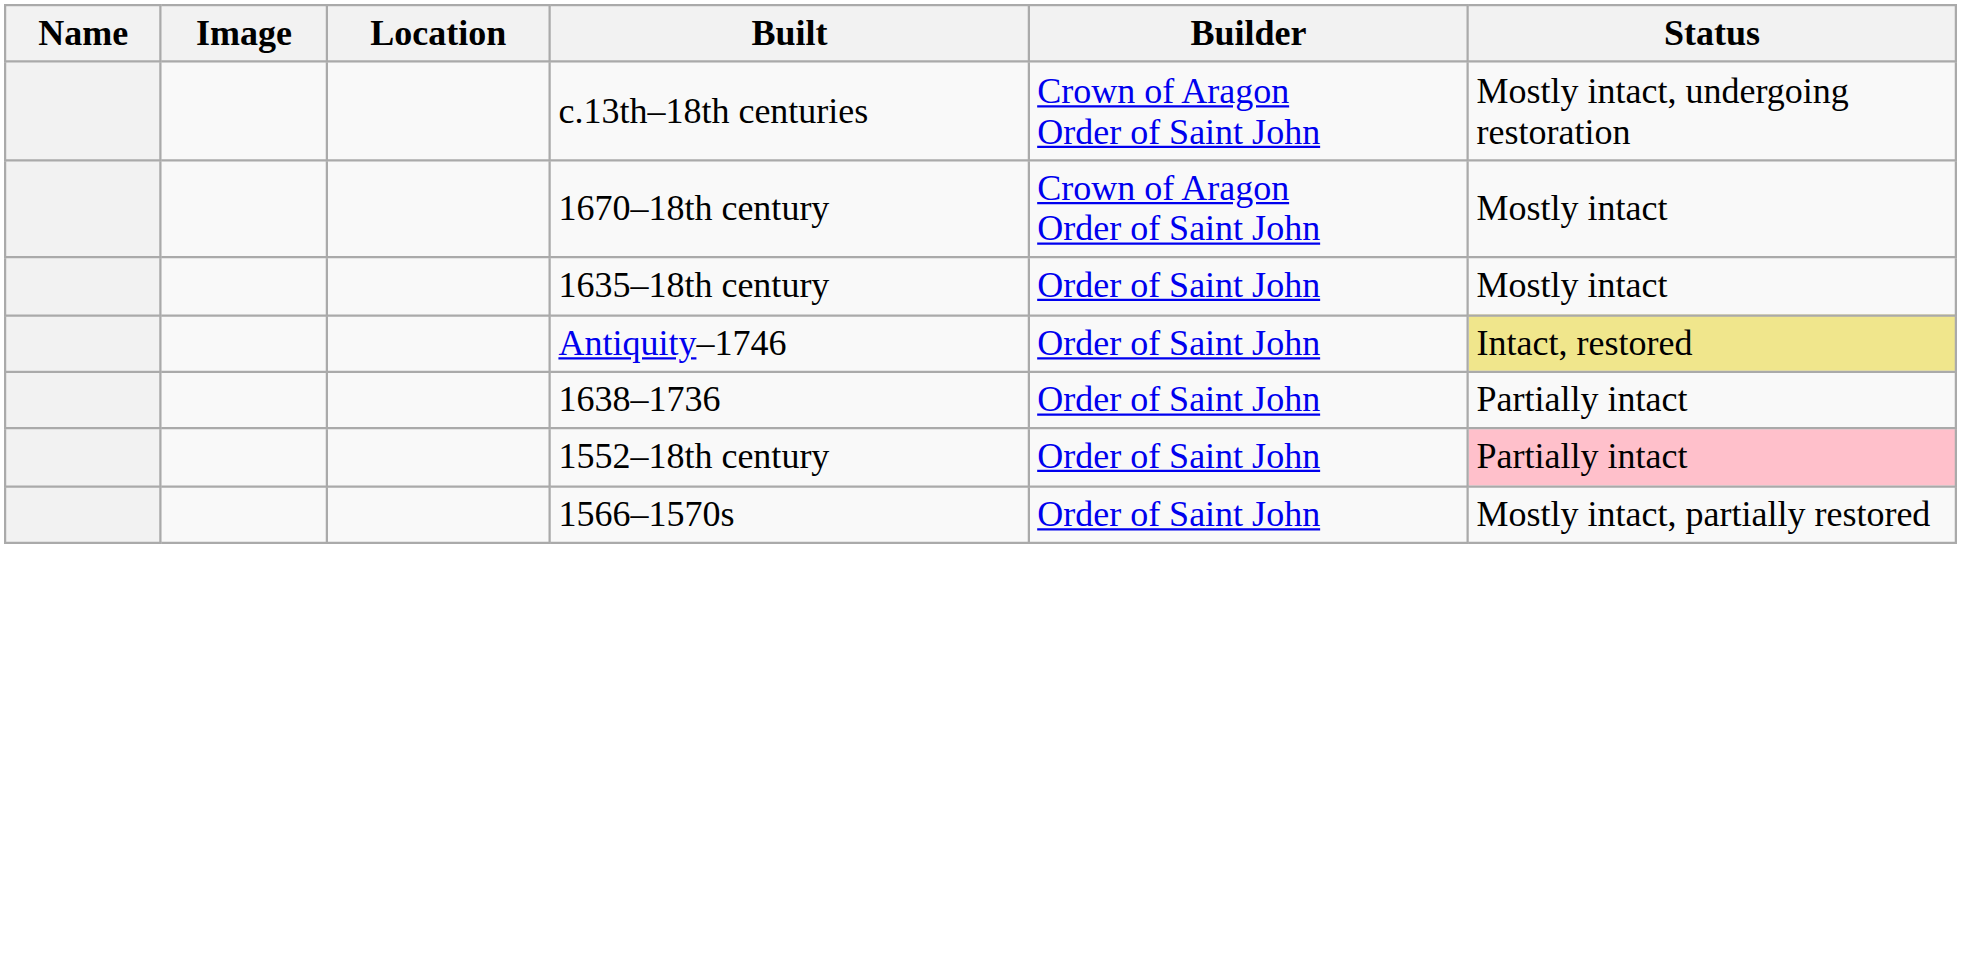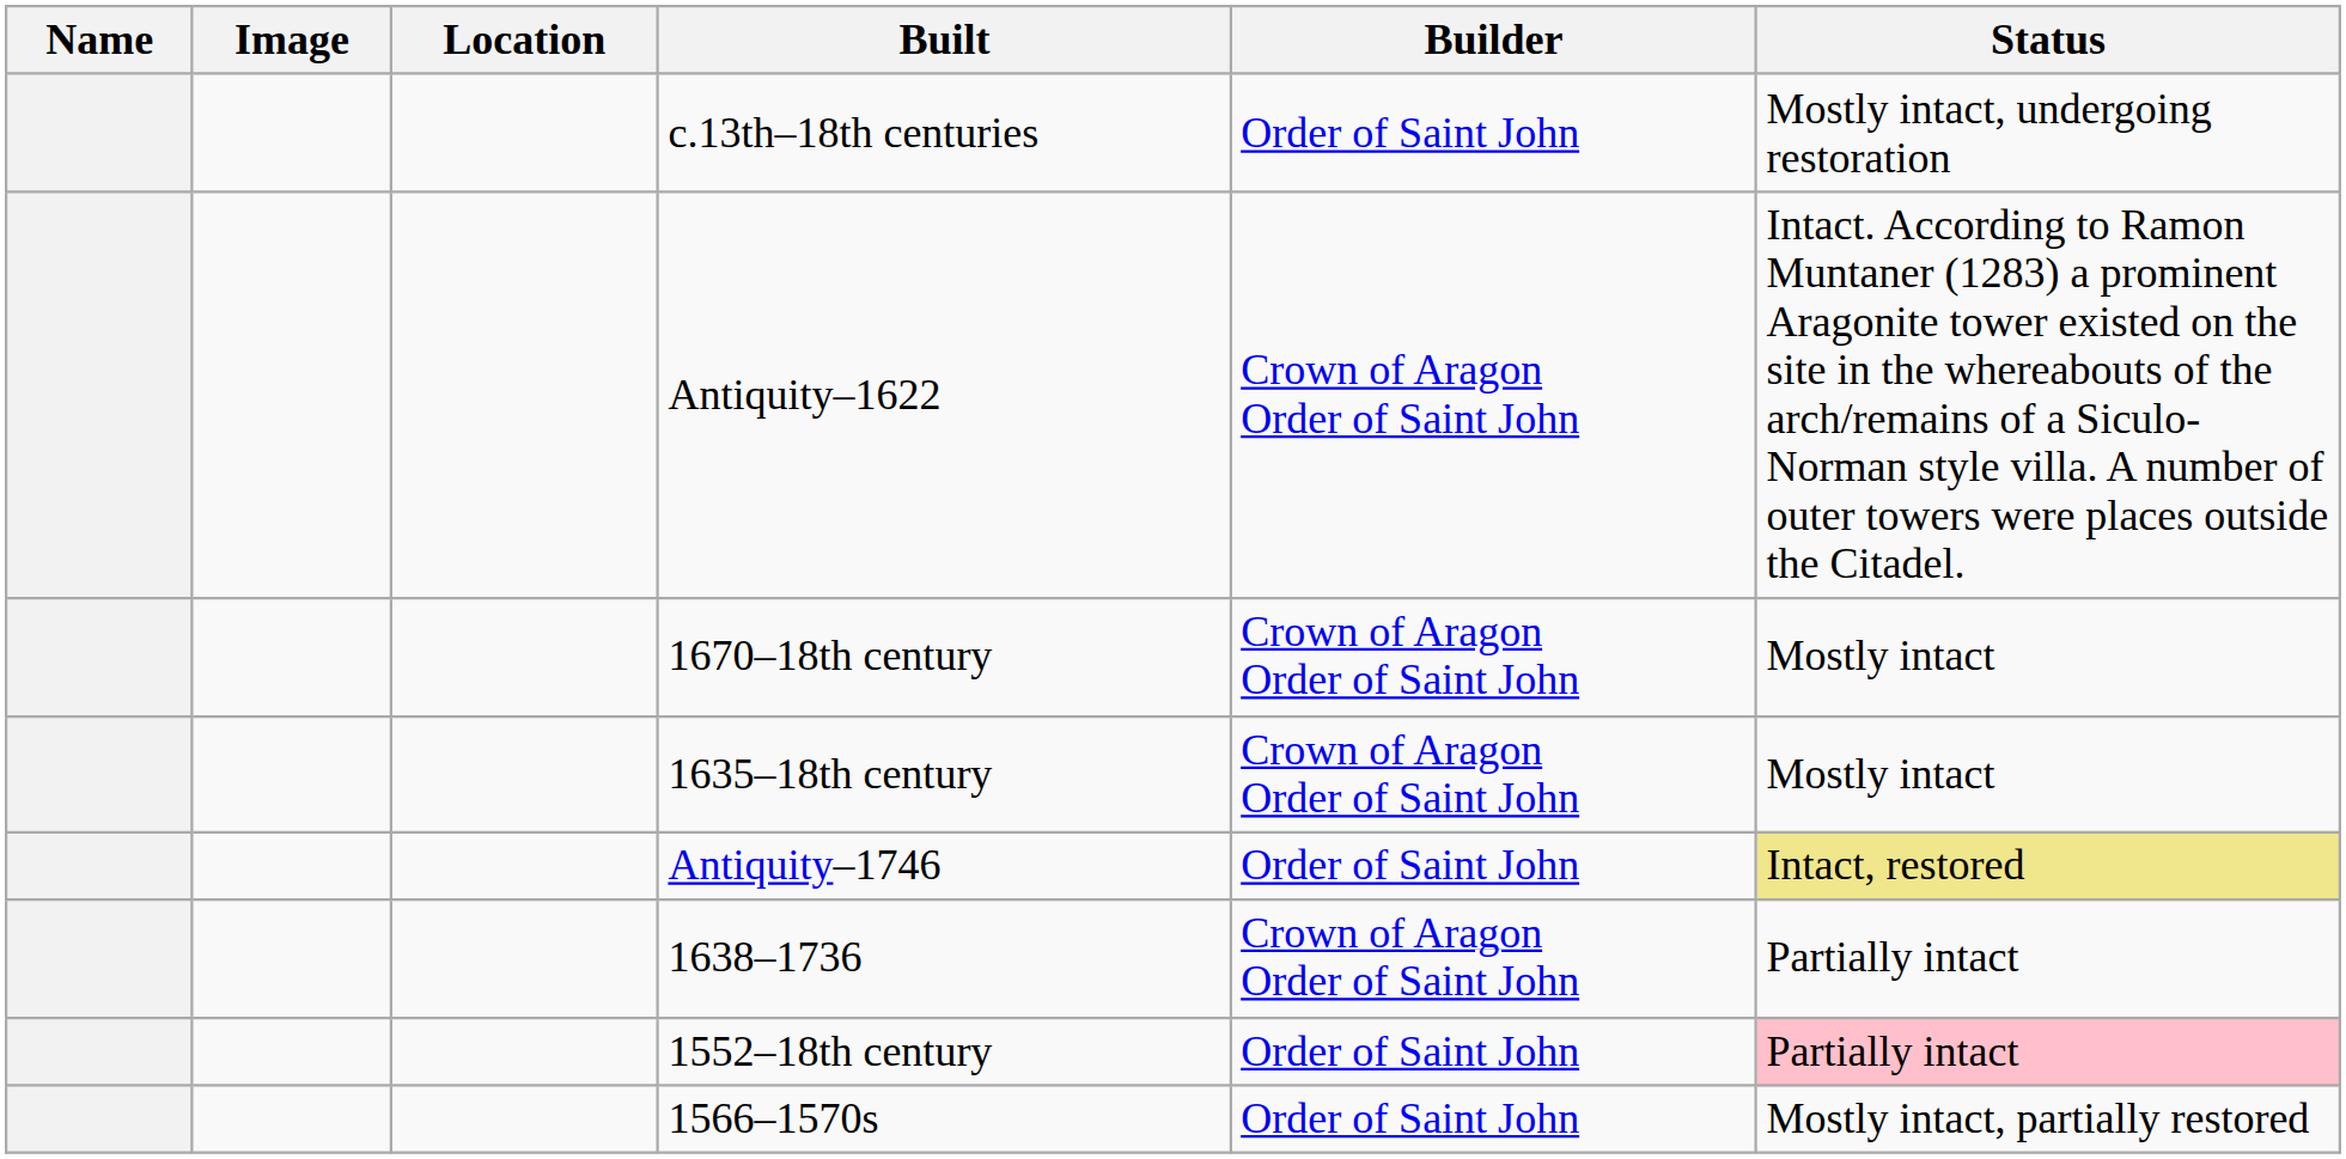c.13th–18th centuries | Builder: Crown of Aragon Order of Saint John -> Order of Saint John
+ row: Antiquity–1622 | Crown of Aragon Order of Saint John | Intact. According to Ramon Muntaner (1283) a prominent Aragonite tower existed on the site in the whereabouts of the arch/remains of a Siculo-Norman style villa. A number of outer towers were places outside the Citadel.
1635–18th century | Builder: Order of Saint John -> Crown of Aragon Order of Saint John
1638–1736 | Builder: Order of Saint John -> Crown of Aragon Order of Saint John
